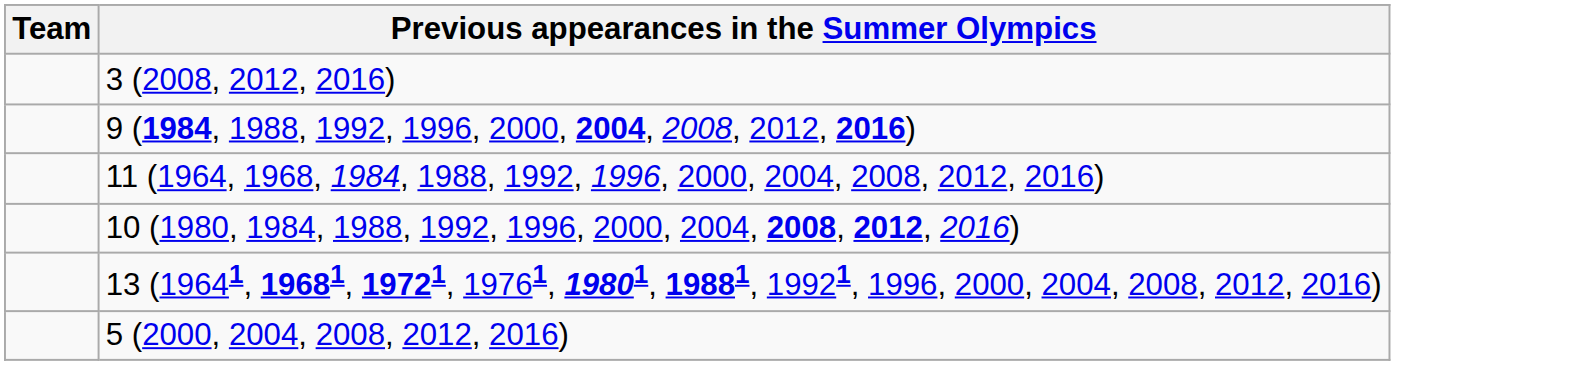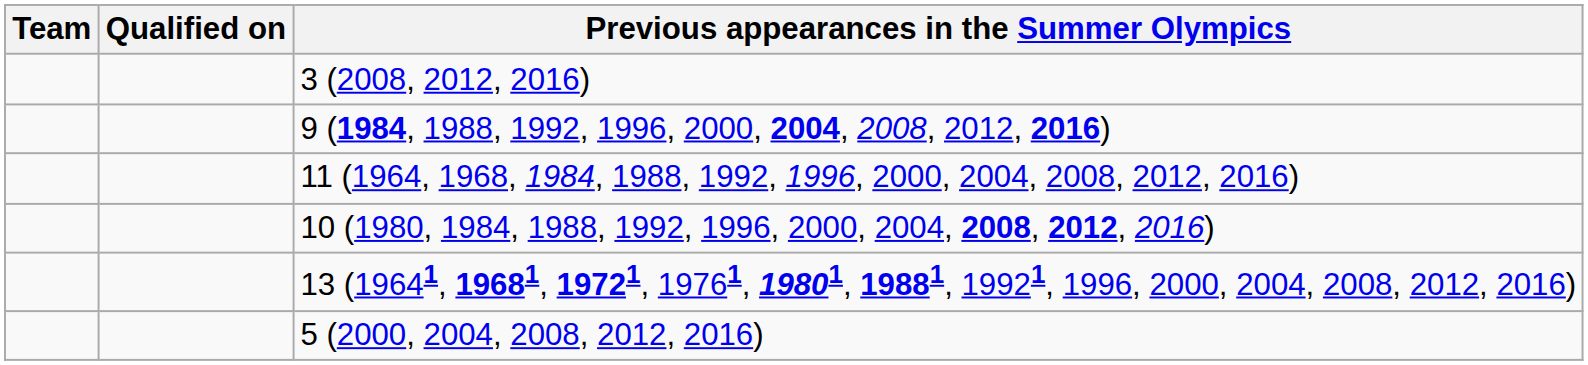+ column: Qualified on
